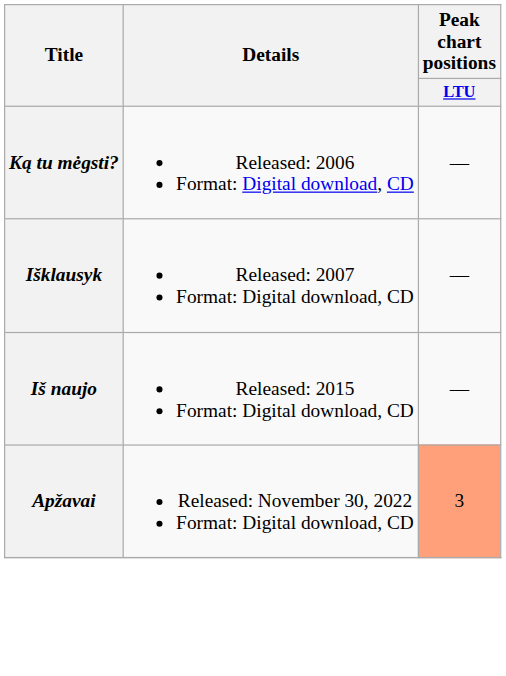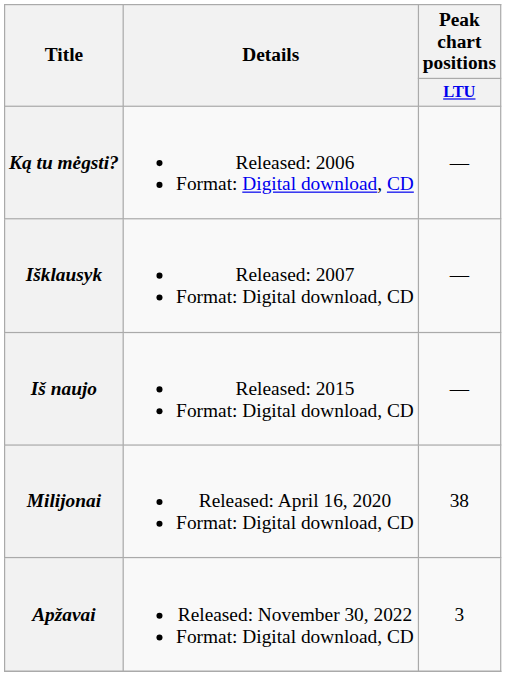+ row: Milijonai | Released: April 16, 2020 Format: Digital download, CD | 38
Apžavai | Peak chart positions / LTU: lightsalmon background -> no background
